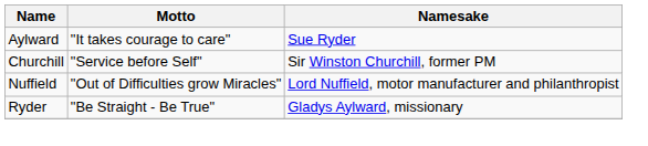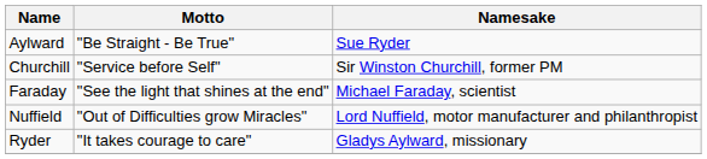Aylward | Motto: "It takes courage to care" -> "Be Straight - Be True"
+ row: Faraday | "See the light that shines at the end" | Michael Faraday, scientist
Ryder | Motto: "Be Straight - Be True" -> "It takes courage to care"
